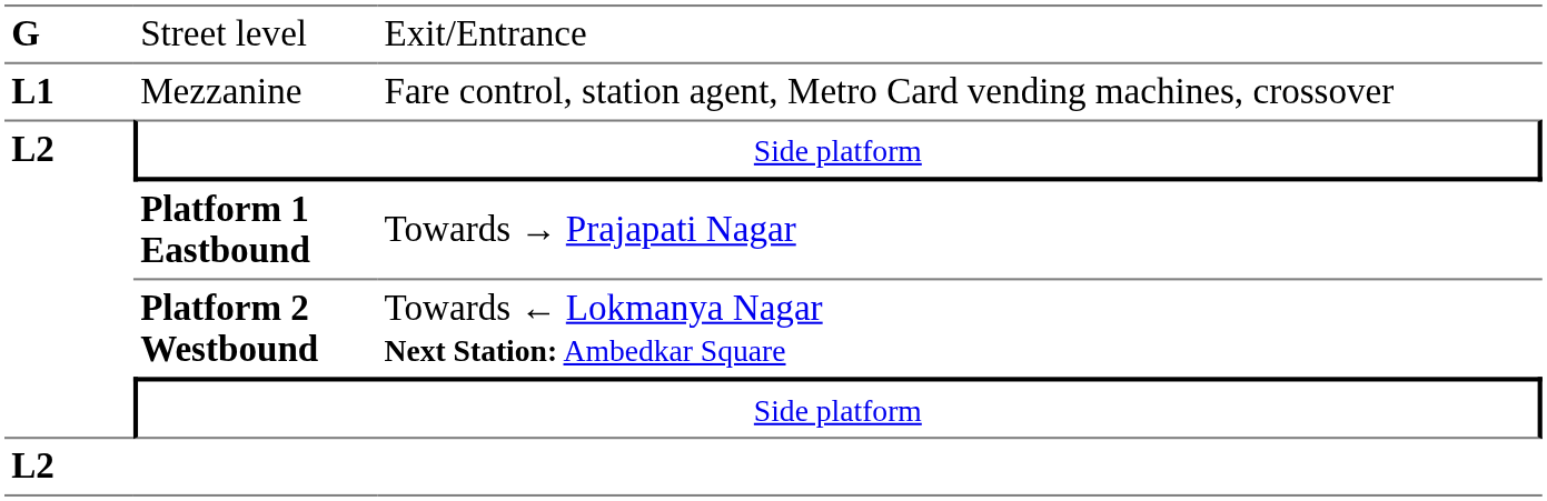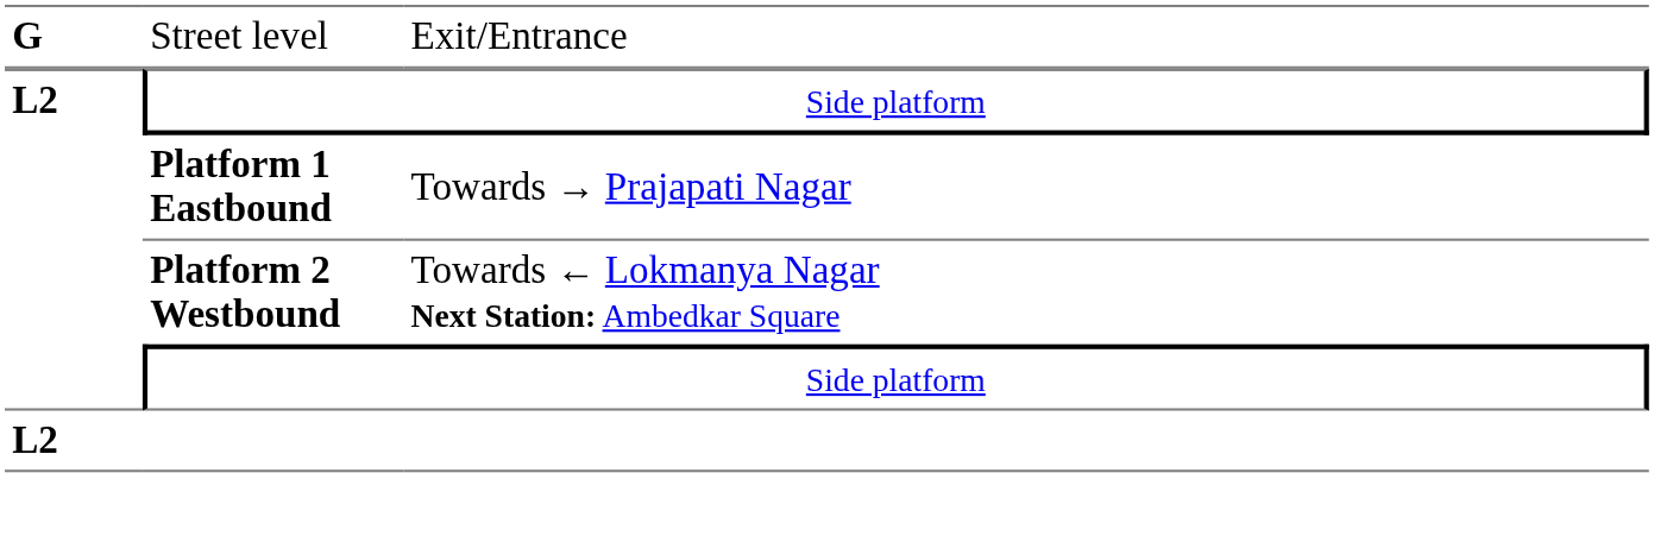- row: L1 | Mezzanine | Fare control, station agent, Metro Card vending machines, crossover
